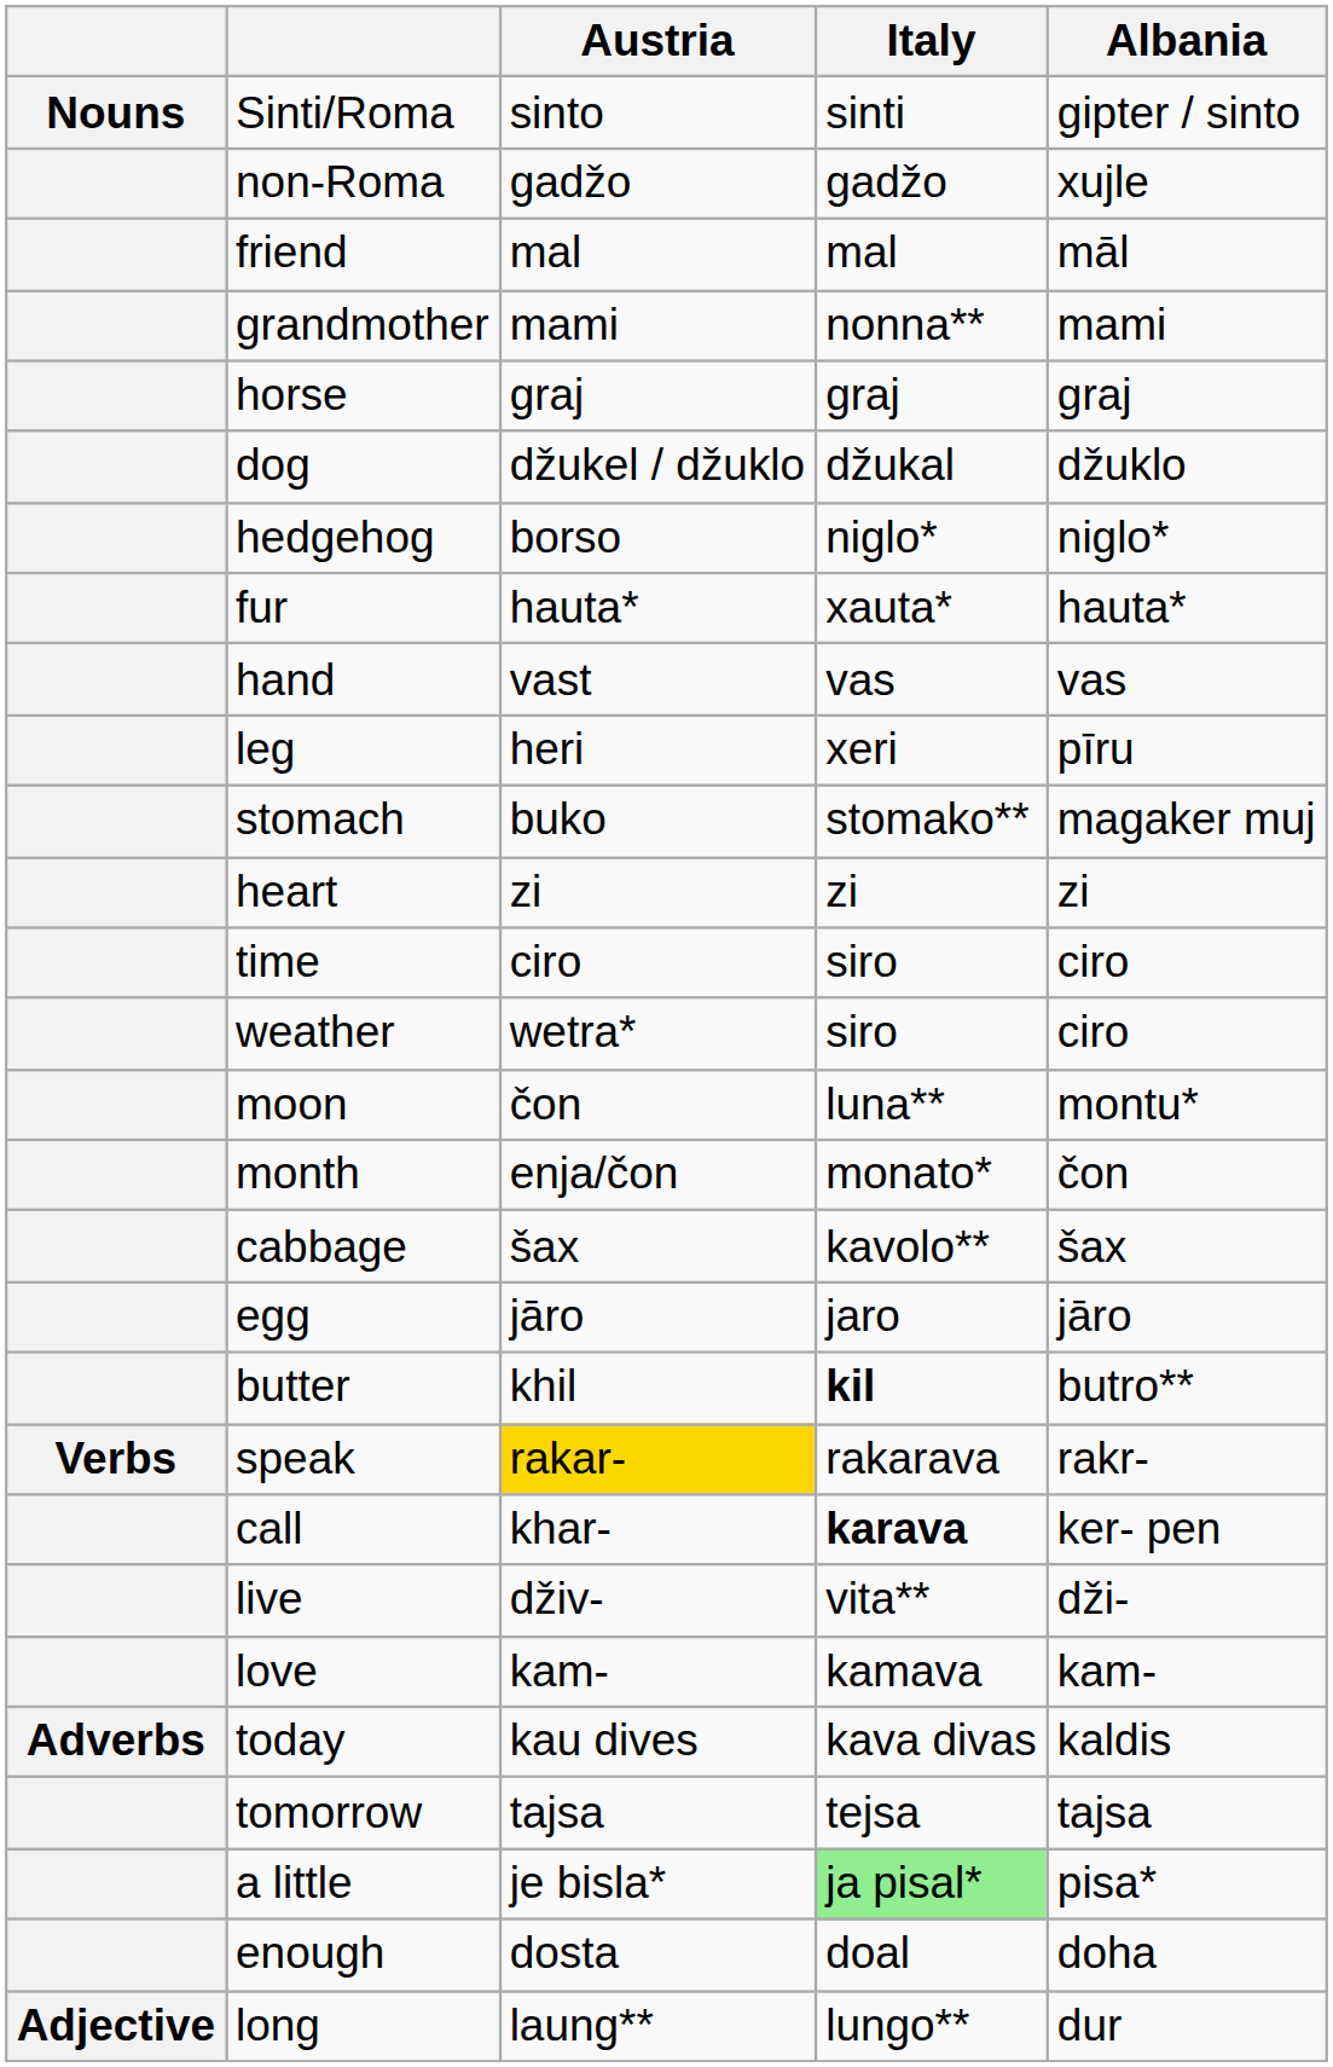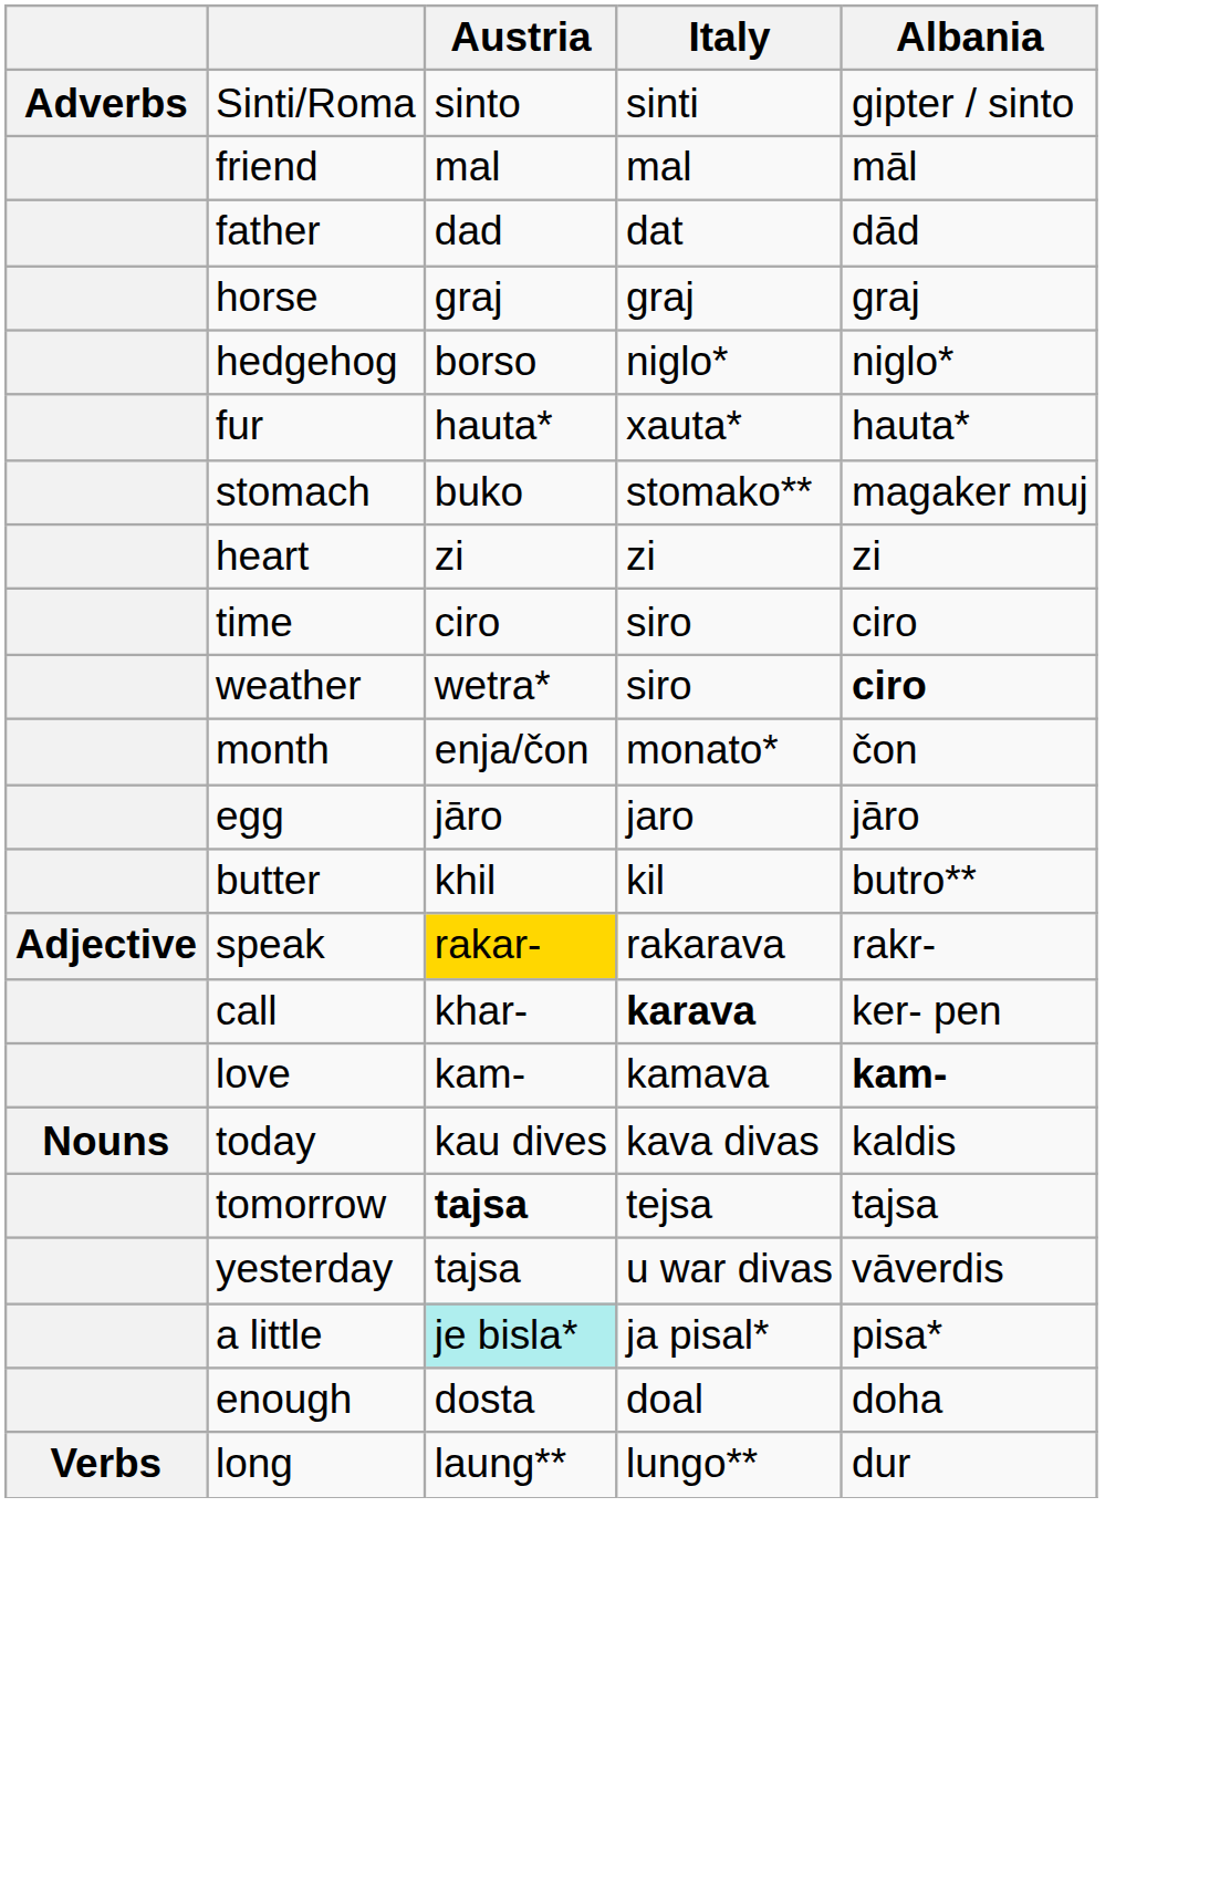Sinti/Roma | column 1: Nouns -> Adverbs
- row: non-Roma | gadžo | gadžo | xujle
+ row: father | dad | dat | dād
- row: grandmother | mami | nonna** | mami
- row: dog | džukel / džuklo | džukal | džuklo
- row: hand | vast | vas | vas
- row: leg | heri | xeri | pīru
weather | Albania: normal -> bold
- row: moon | čon | luna** | montu*
- row: cabbage | šax | kavolo** | šax
butter | Italy: bold -> normal
speak | column 1: Verbs -> Adjective
- row: live | dživ- | vita** | dži-
love | Albania: normal -> bold
today | column 1: Adverbs -> Nouns
tomorrow | Austria: normal -> bold
+ row: yesterday | tajsa | u war divas | vāverdis
a little | Austria: no background -> paleturquoise background
a little | Italy: lightgreen background -> no background
long | column 1: Adjective -> Verbs
